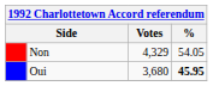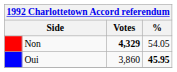Non | Votes: normal -> bold
Oui | Votes: 3,680 -> 3,860
